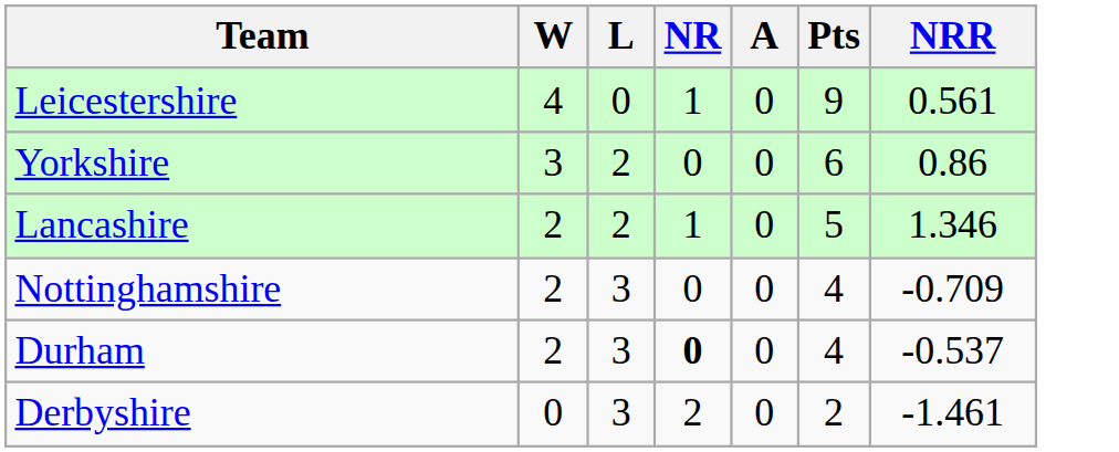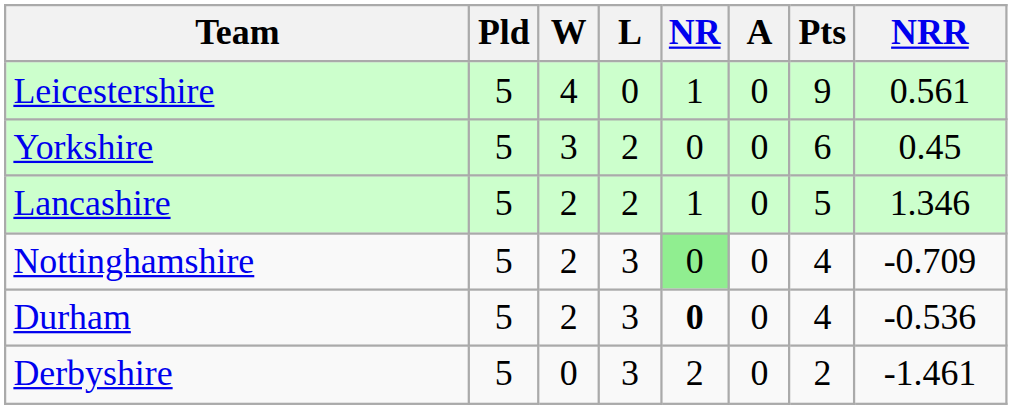+ column: Pld | 5 | 5 | 5 | 5 | 5 | 5
Yorkshire | NRR: 0.86 -> 0.45
Nottinghamshire | NR: no background -> lightgreen background
Durham | NRR: -0.537 -> -0.536
